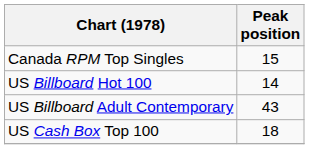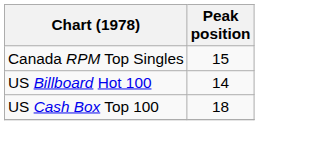- row: US Billboard Adult Contemporary | 43
